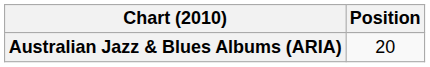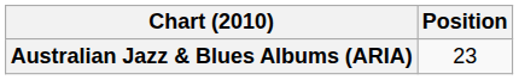Australian Jazz & Blues Albums (ARIA) | Position: 20 -> 23
